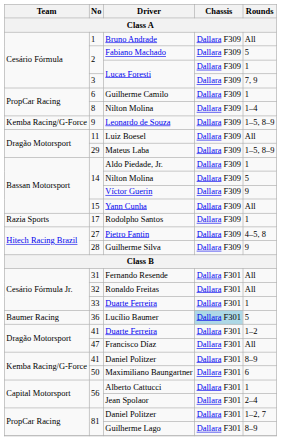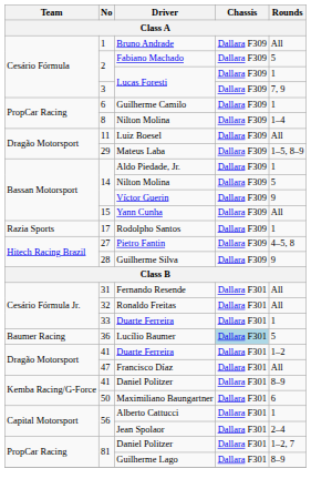- row: Kemba Racing/G-Force | 9 | Leonardo de Souza | Dallara F309 | 1–5, 8–9
